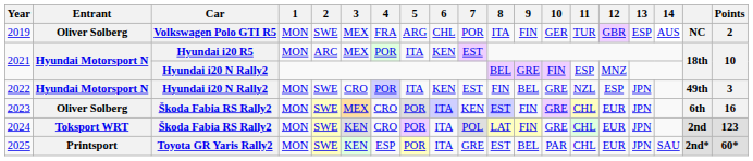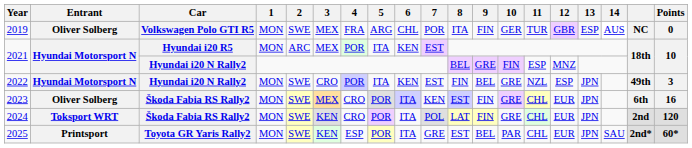2019 | Points: 2 -> 0
2024 | Points: 123 -> 120
